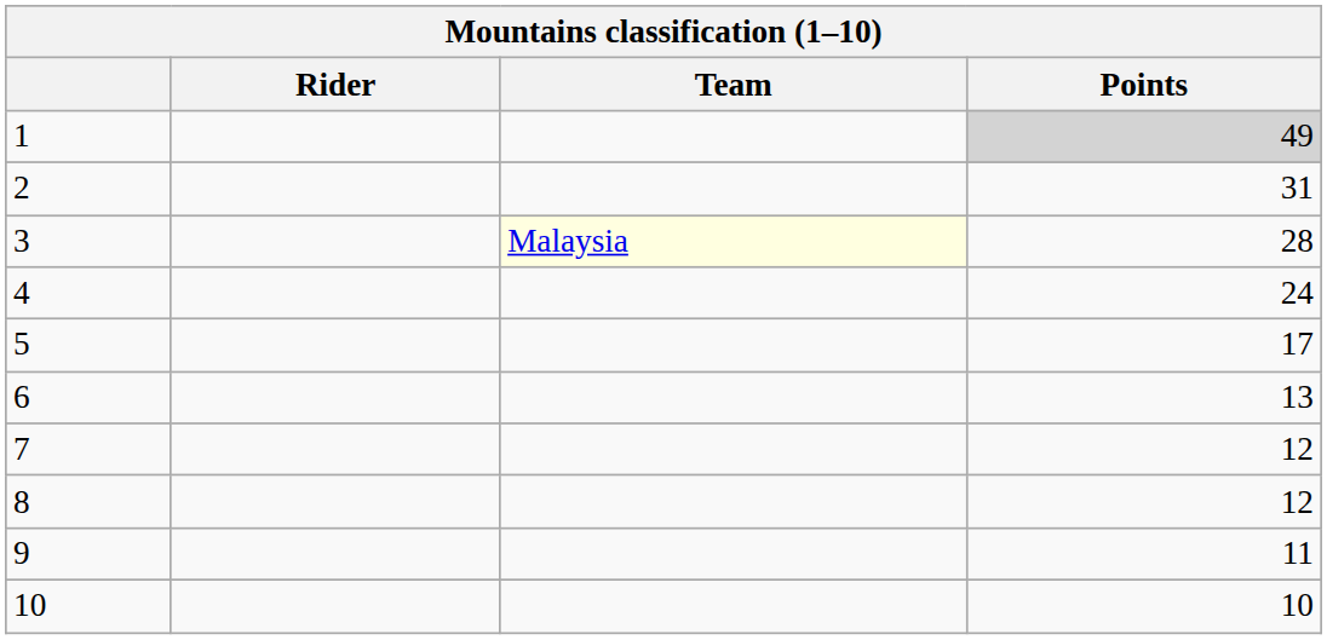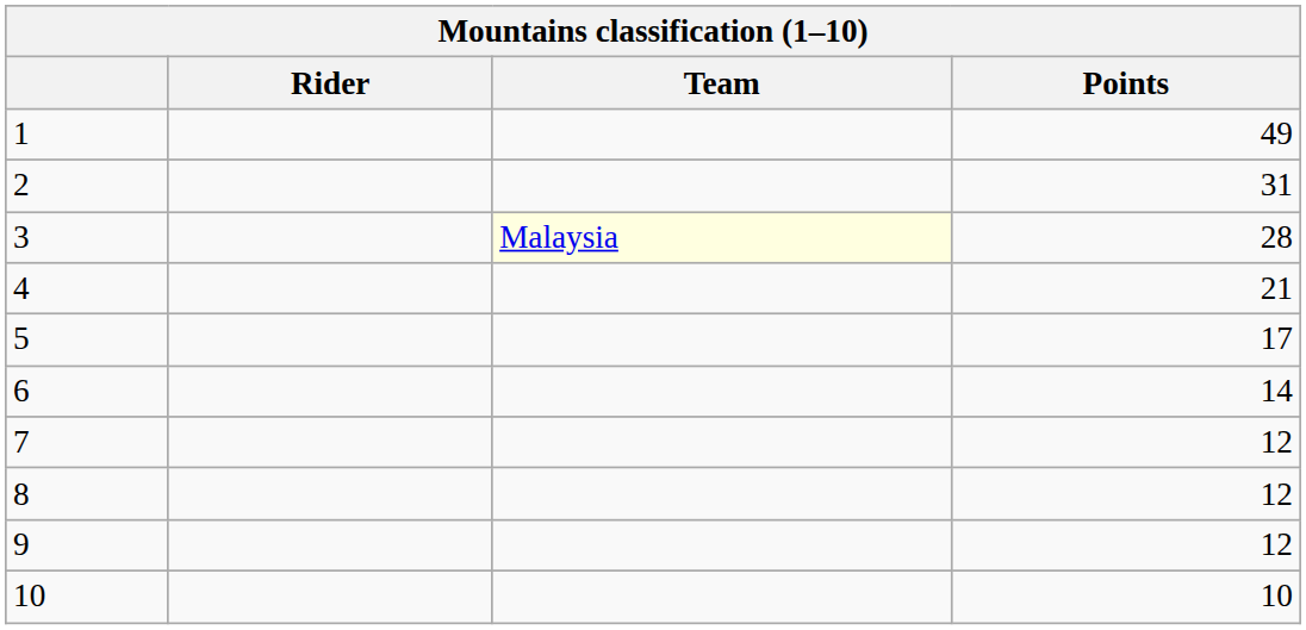1 | Points: lightgrey background -> no background
4 | Points: 24 -> 21
6 | Points: 13 -> 14
9 | Points: 11 -> 12
